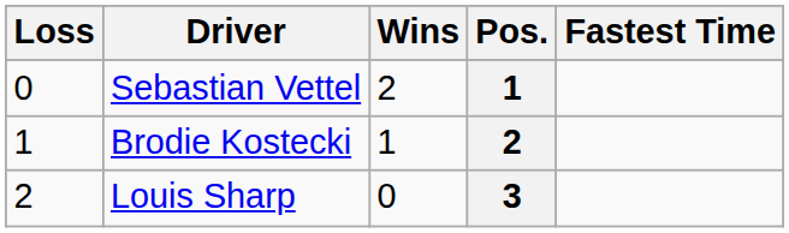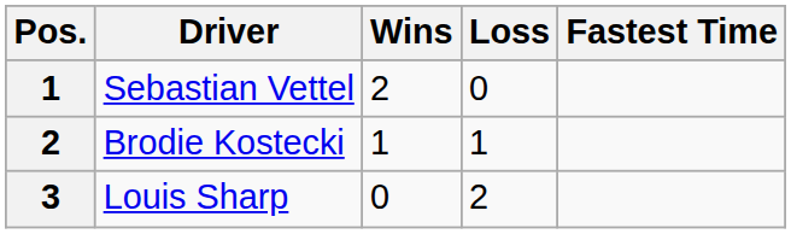columns swapped: Pos. <-> Loss
